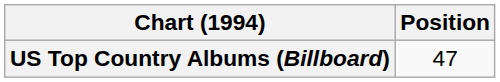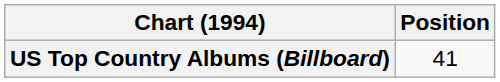US Top Country Albums (Billboard) | Position: 47 -> 41
